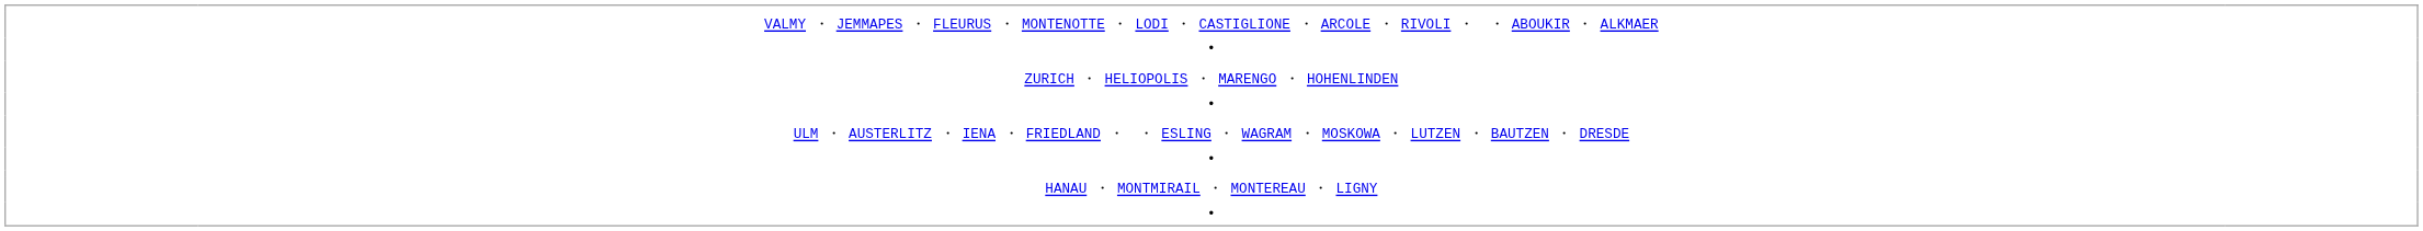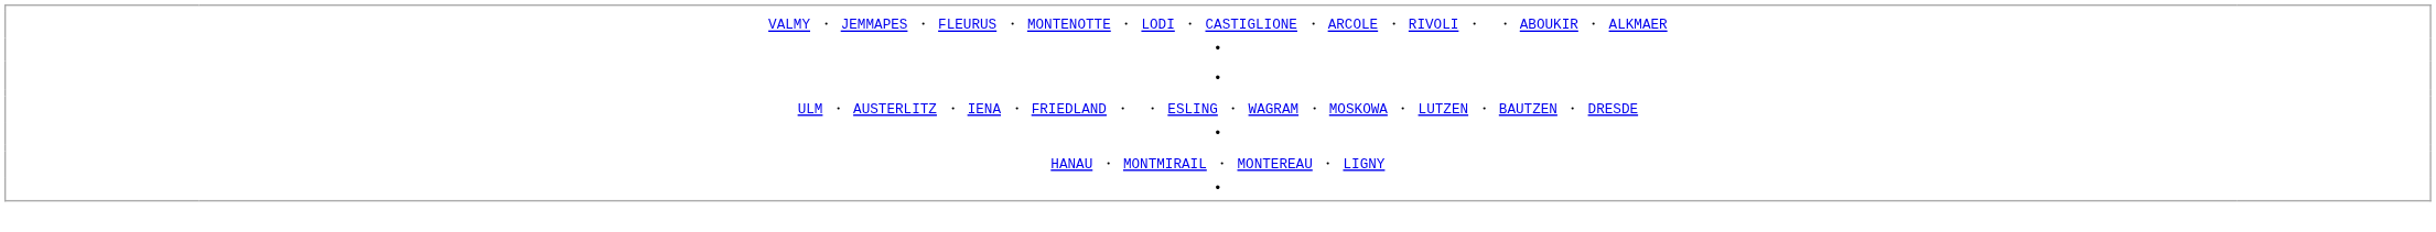- row: ZURICH ・ HELIOPOLIS ・ MARENGO ・ HOHENLINDEN
